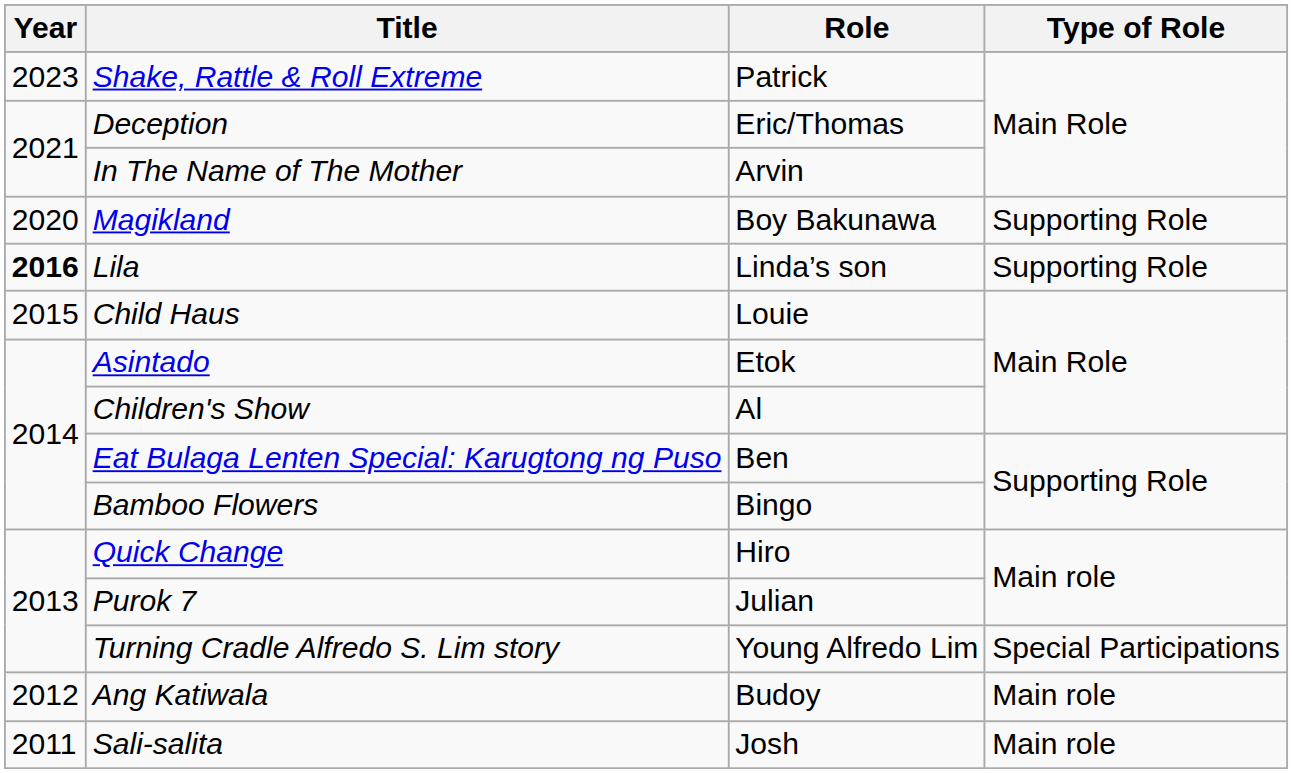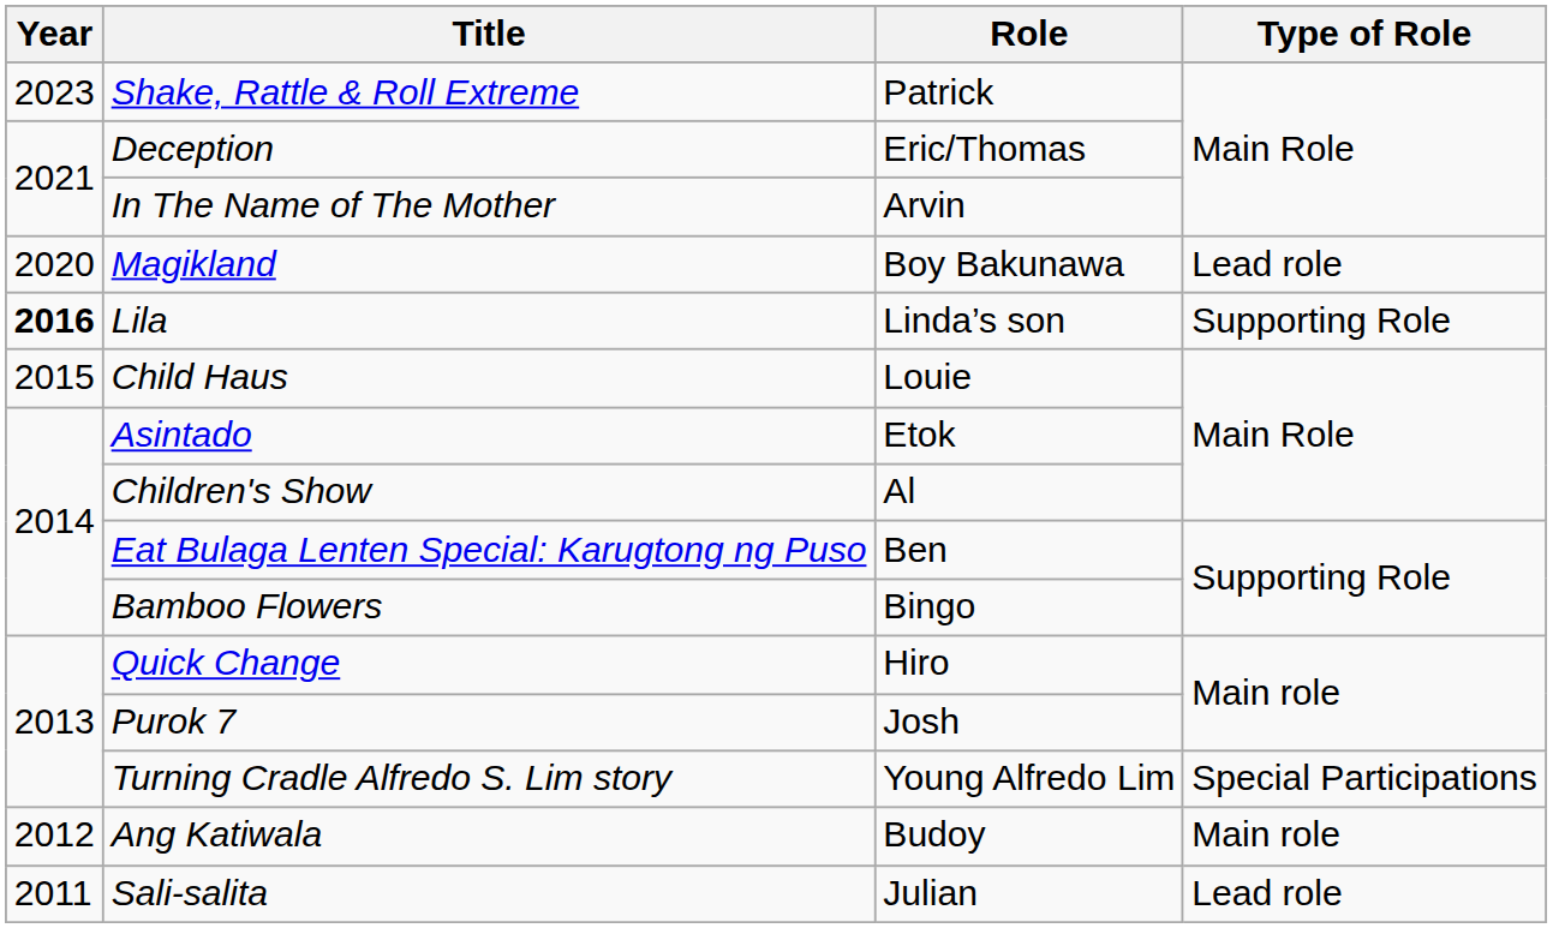Magikland | Type of Role: Supporting Role -> Lead role
Purok 7 | Role: Julian -> Josh
Sali-salita | Role: Josh -> Julian
Sali-salita | Type of Role: Main role -> Lead role
